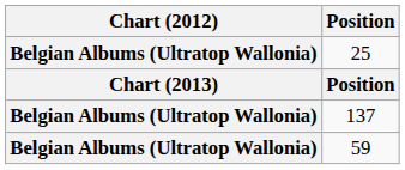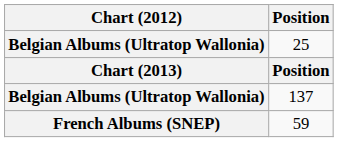59 | Chart (2012): Belgian Albums (Ultratop Wallonia) -> French Albums (SNEP)
